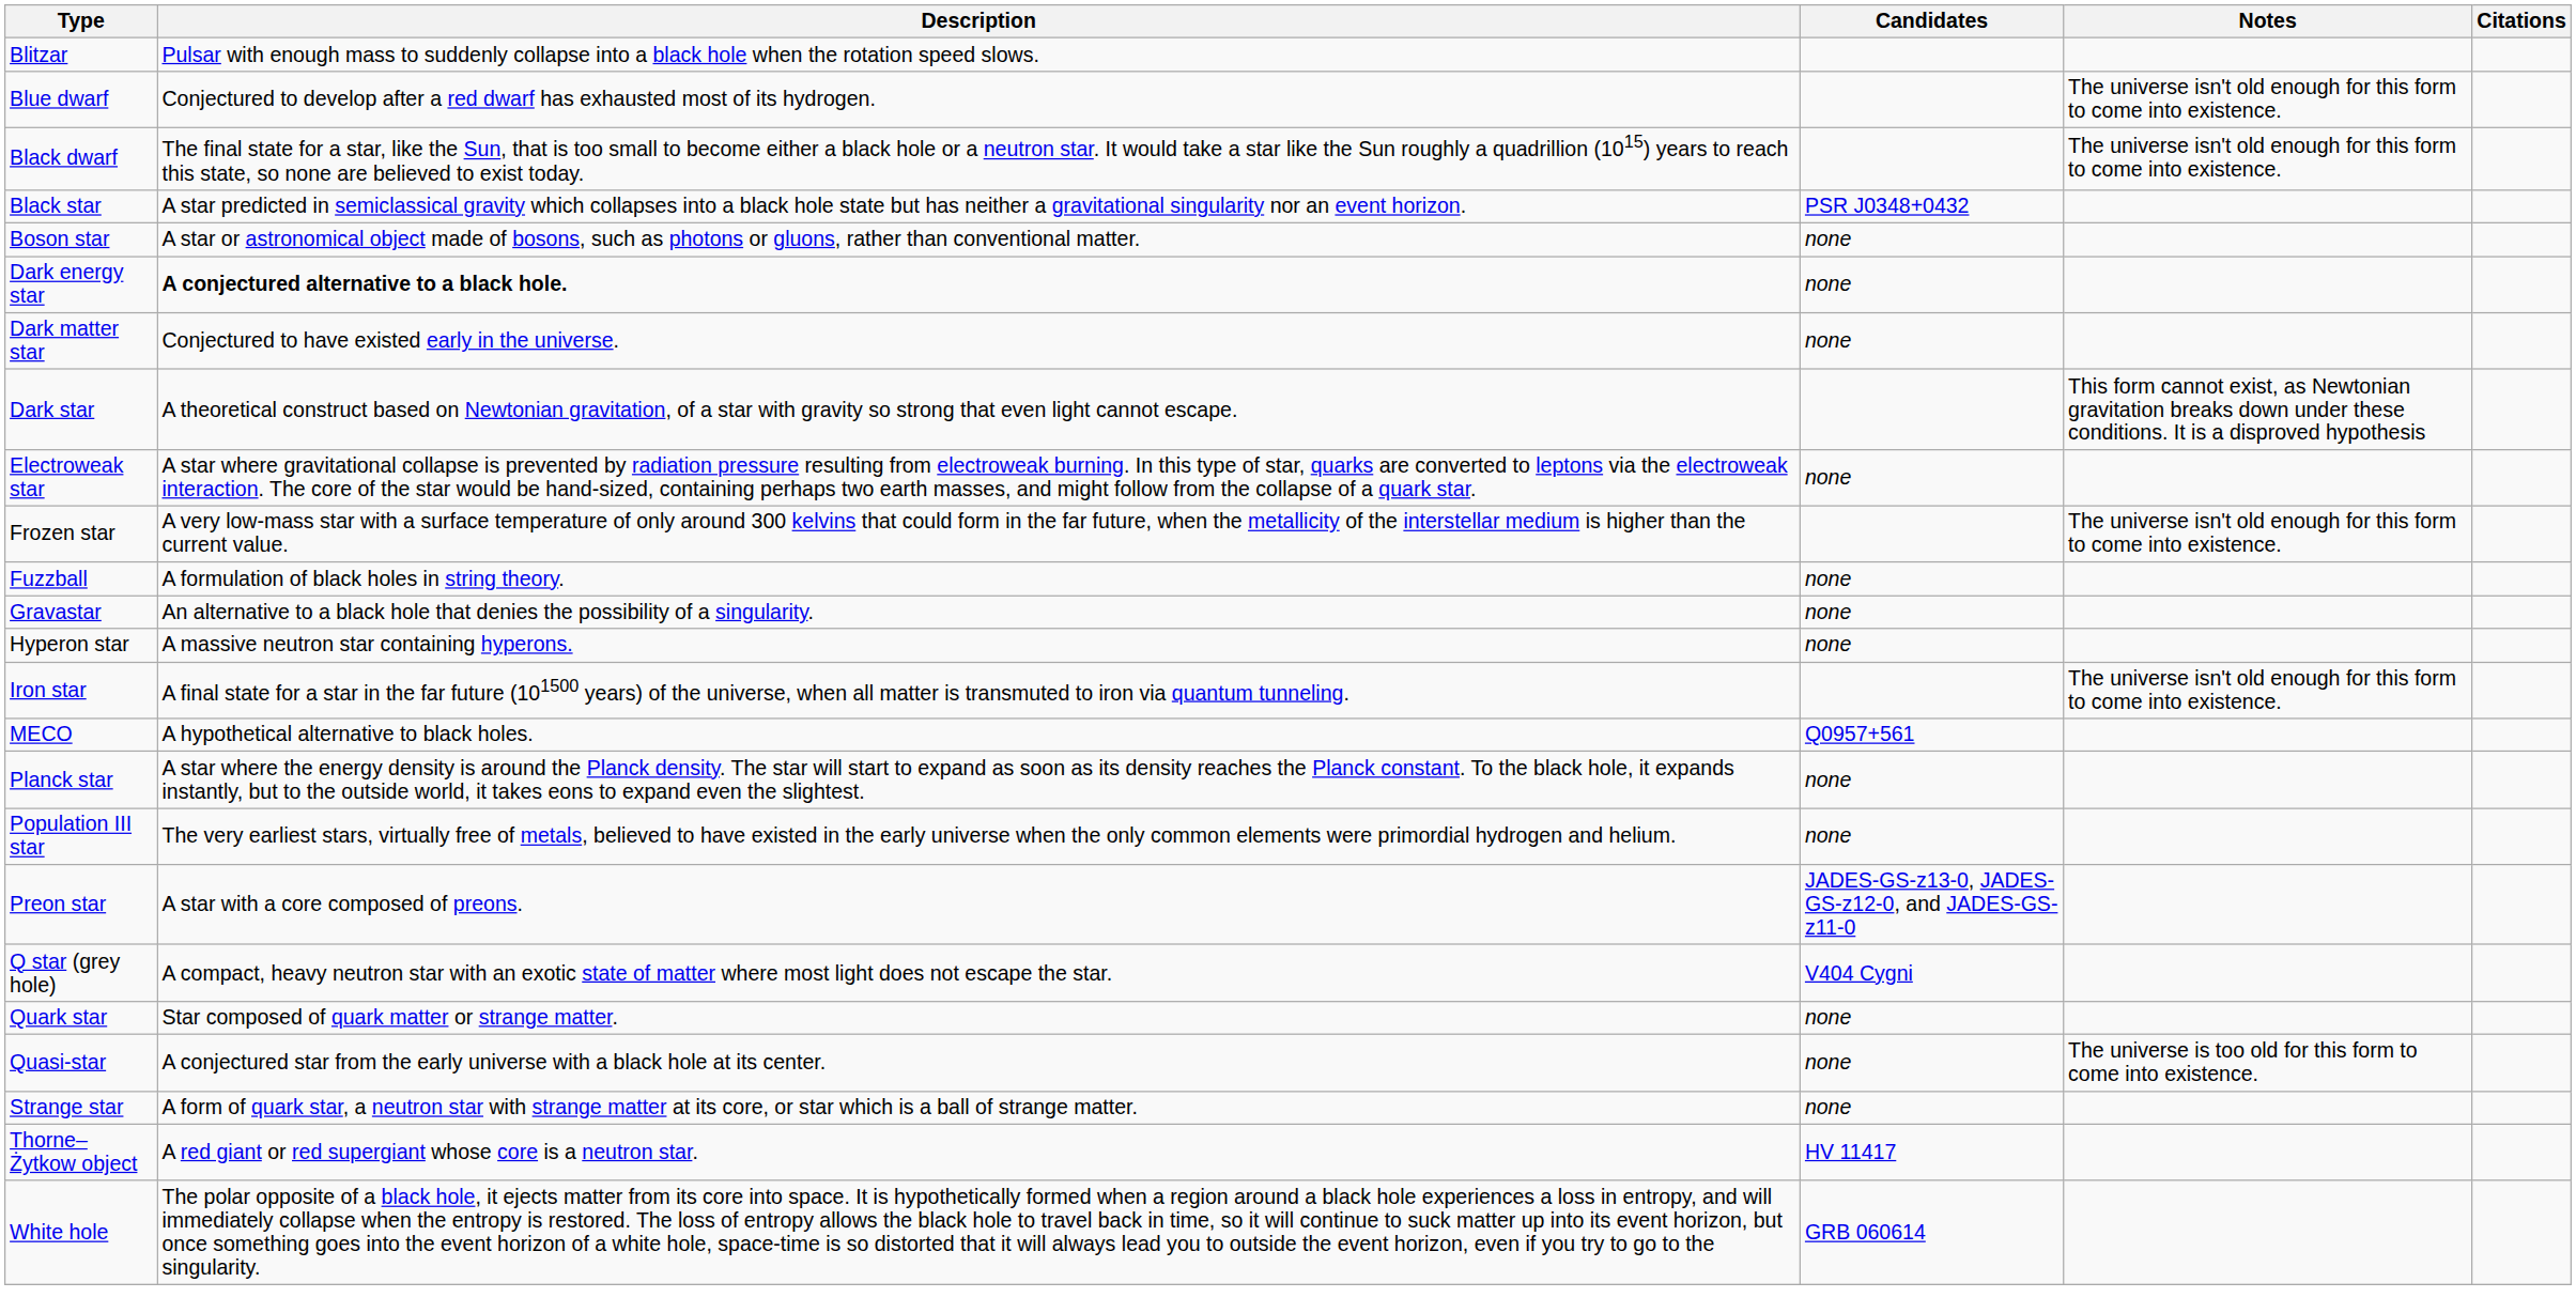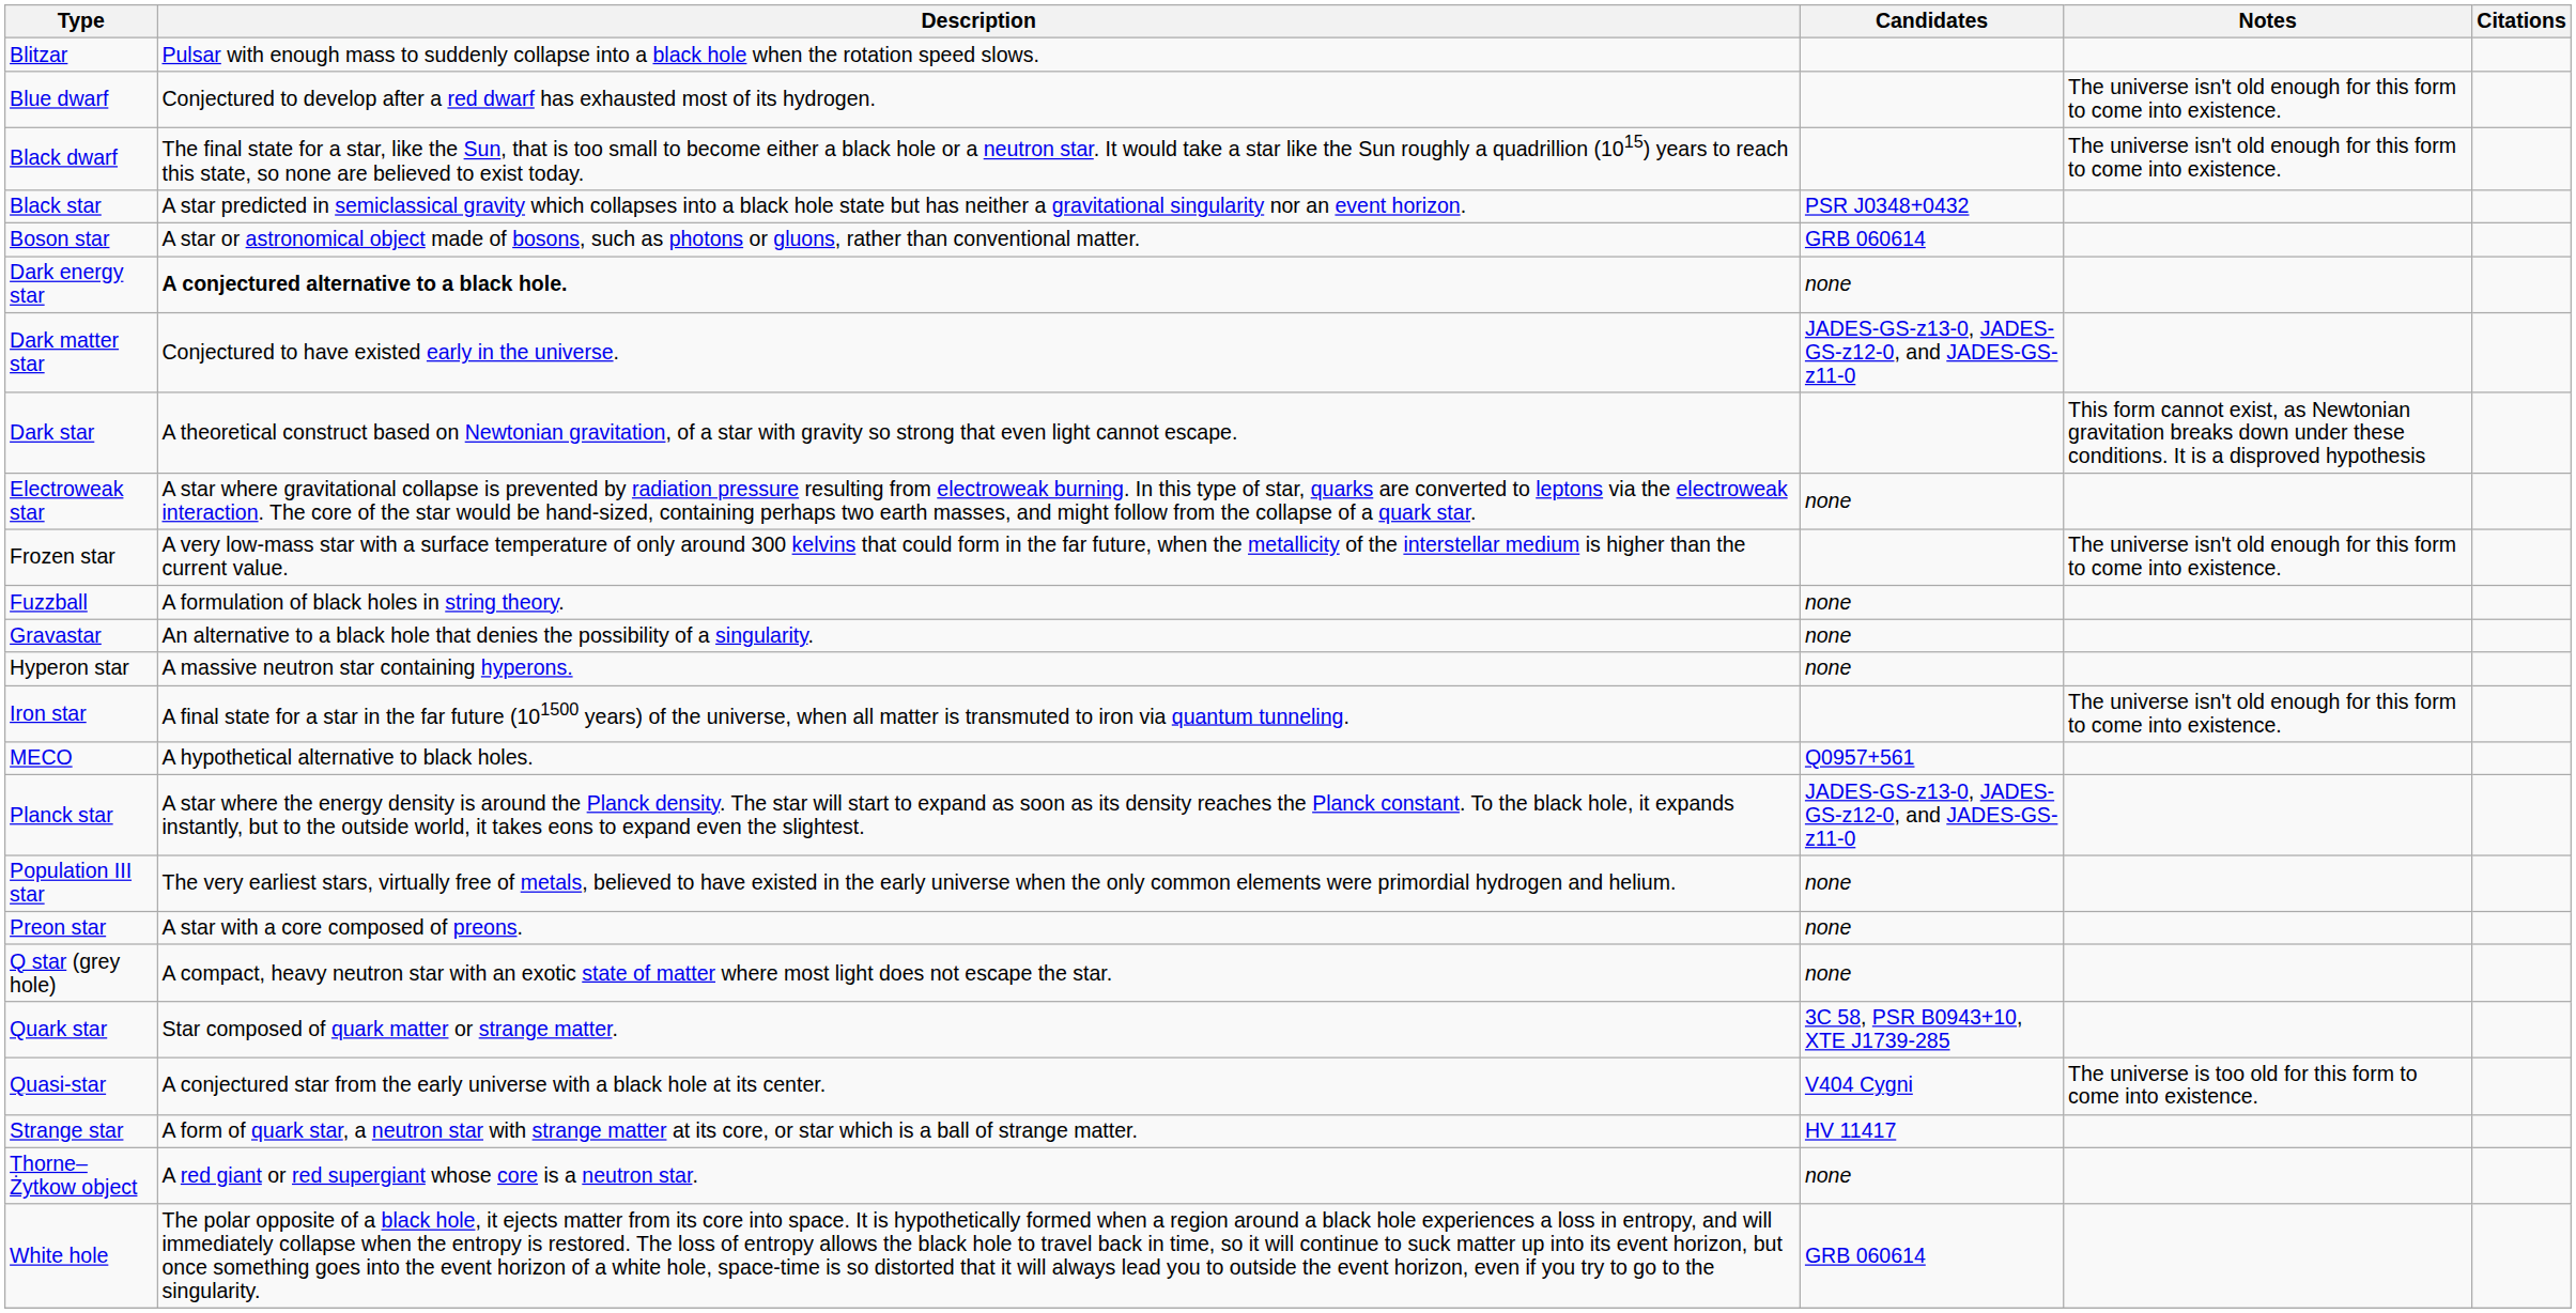Boson star | Candidates: none -> GRB 060614
Dark matter star | Candidates: none -> JADES-GS-z13-0, JADES-GS-z12-0, and JADES-GS-z11-0
Planck star | Candidates: none -> JADES-GS-z13-0, JADES-GS-z12-0, and JADES-GS-z11-0
Preon star | Candidates: JADES-GS-z13-0, JADES-GS-z12-0, and JADES-GS-z11-0 -> none
Q star (grey hole) | Candidates: V404 Cygni -> none
Quark star | Candidates: none -> 3C 58, PSR B0943+10, XTE J1739-285
Quasi-star | Candidates: none -> V404 Cygni
Strange star | Candidates: none -> HV 11417
Thorne–Żytkow object | Candidates: HV 11417 -> none
